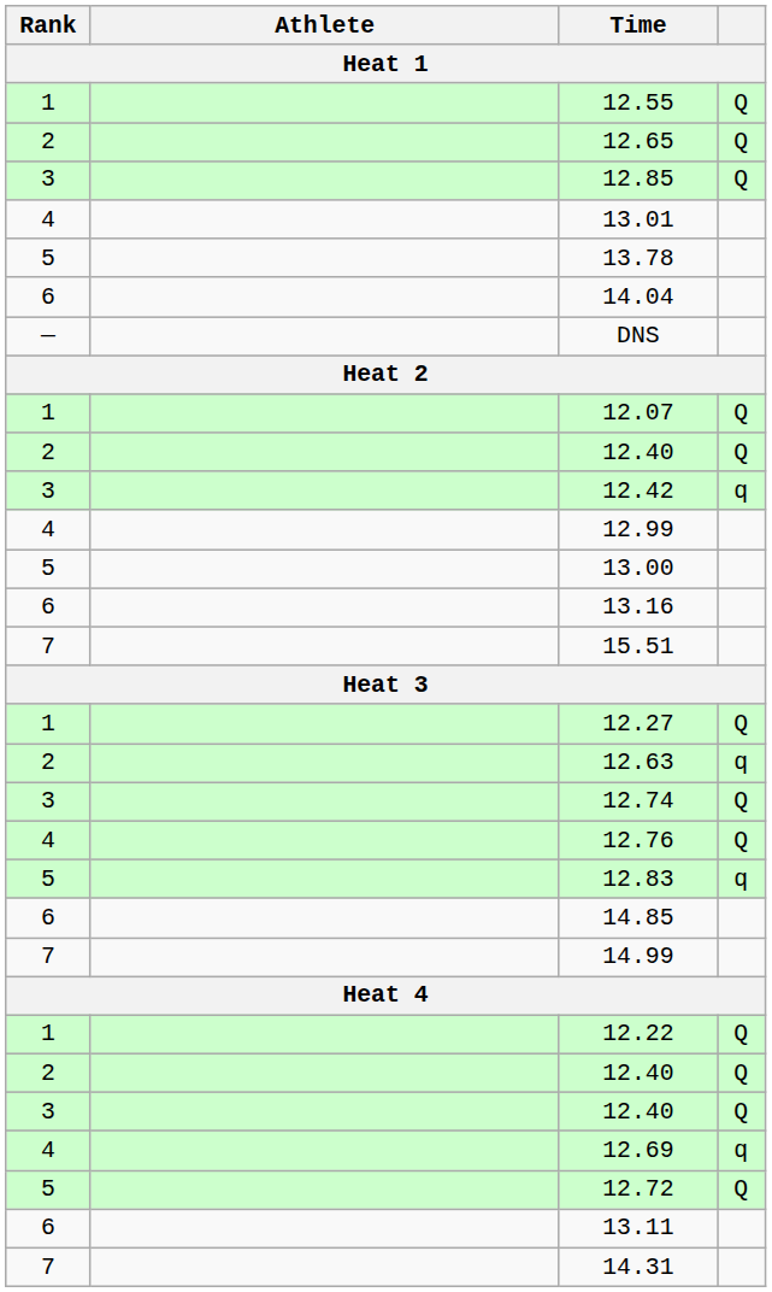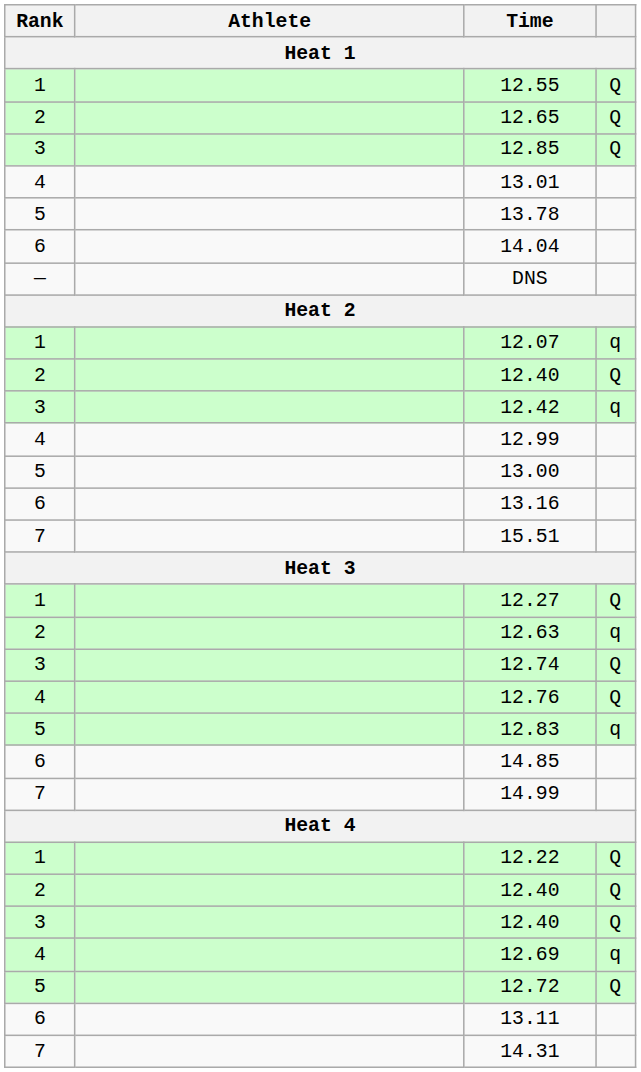12.07 | column 4: Q -> q
